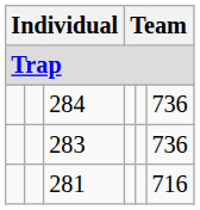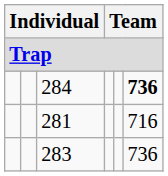284 | column 6: normal -> bold
rows swapped: 283 <-> 281
